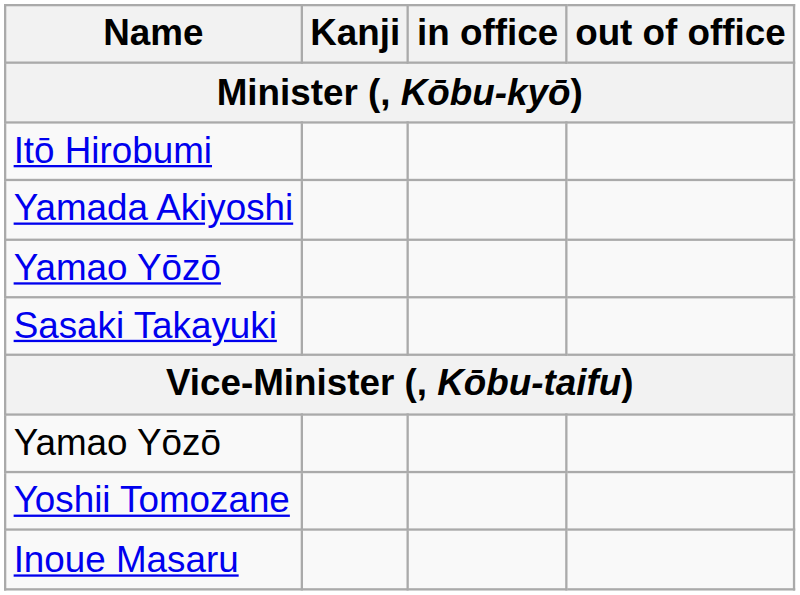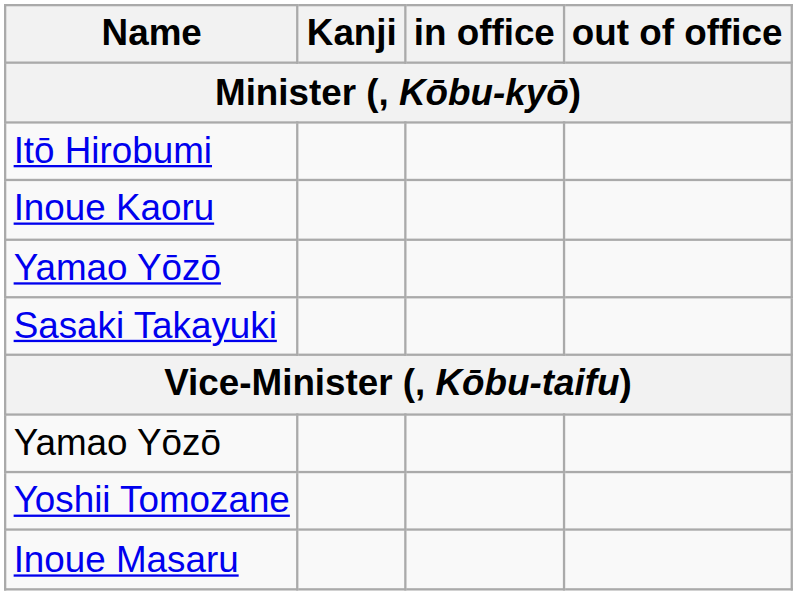+ row: Inoue Kaoru
- row: Yamada Akiyoshi
